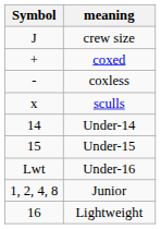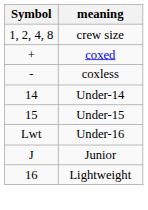crew size | Symbol: J -> 1, 2, 4, 8
- row: x | sculls
Junior | Symbol: 1, 2, 4, 8 -> J
